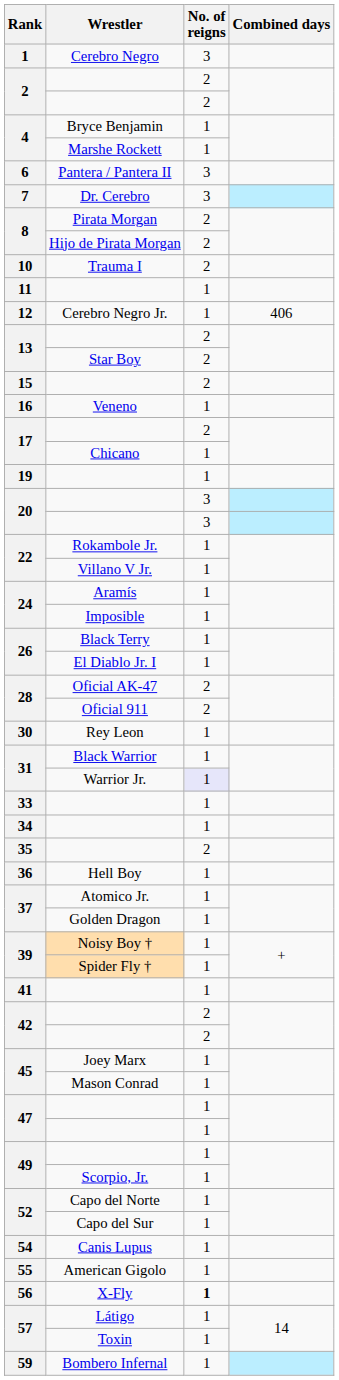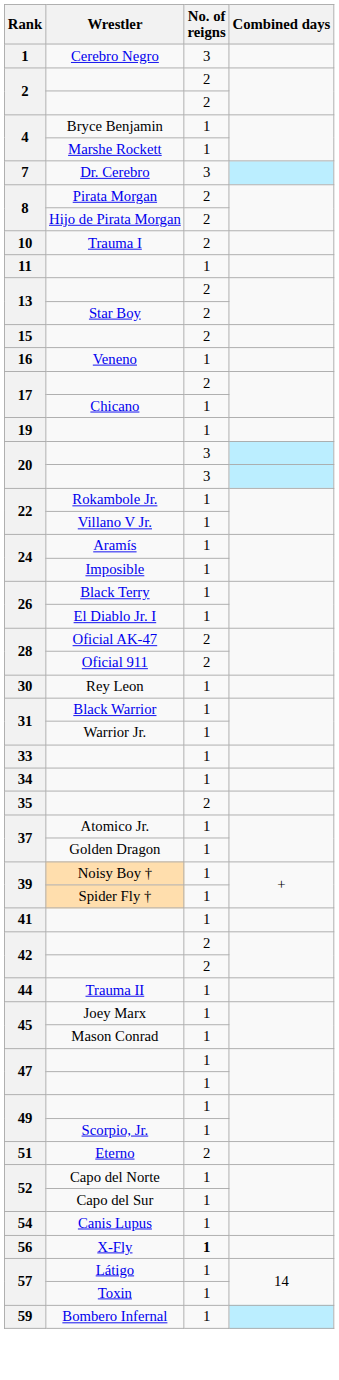- row: 6 | Pantera / Pantera II | 3
- row: 12 | Cerebro Negro Jr. | 1 | 406
Warrior Jr. | No. of reigns: lavender background -> no background
- row: 36 | Hell Boy | 1
+ row: 44 | Trauma II | 1
+ row: 51 | Eterno | 2
- row: 55 | American Gigolo | 1
